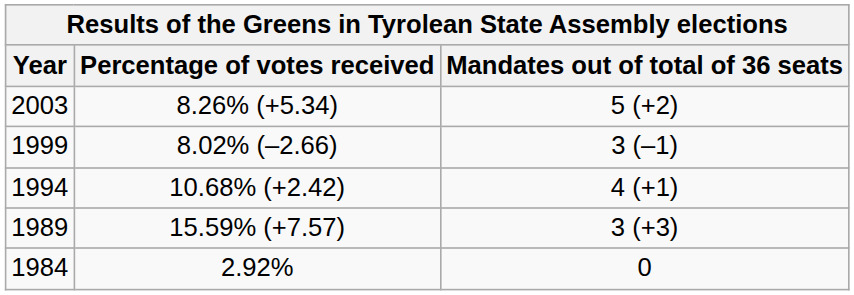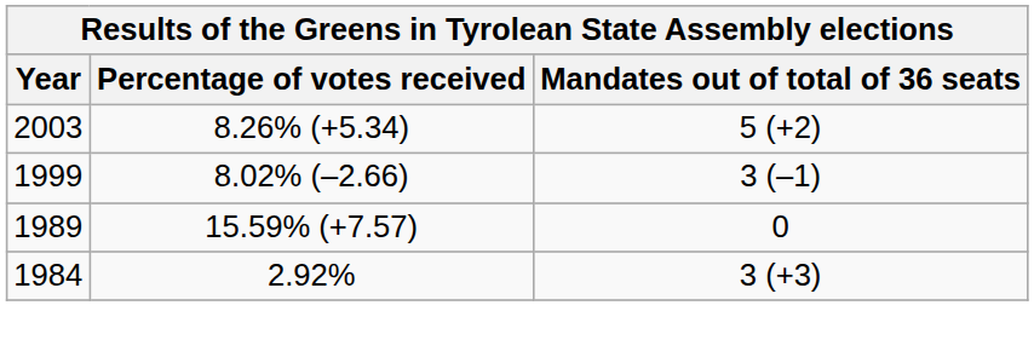- row: 1994 | 10.68% (+2.42) | 4 (+1)
1989 | Mandates out of total of 36 seats: 3 (+3) -> 0
1984 | Mandates out of total of 36 seats: 0 -> 3 (+3)
